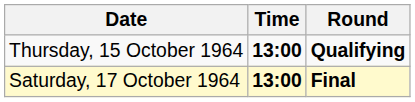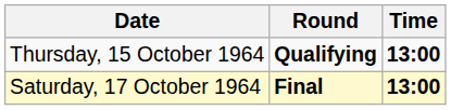columns swapped: Time <-> Round
